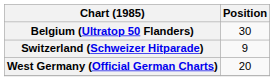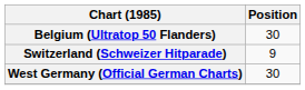West Germany (Official German Charts) | Position: 20 -> 30
